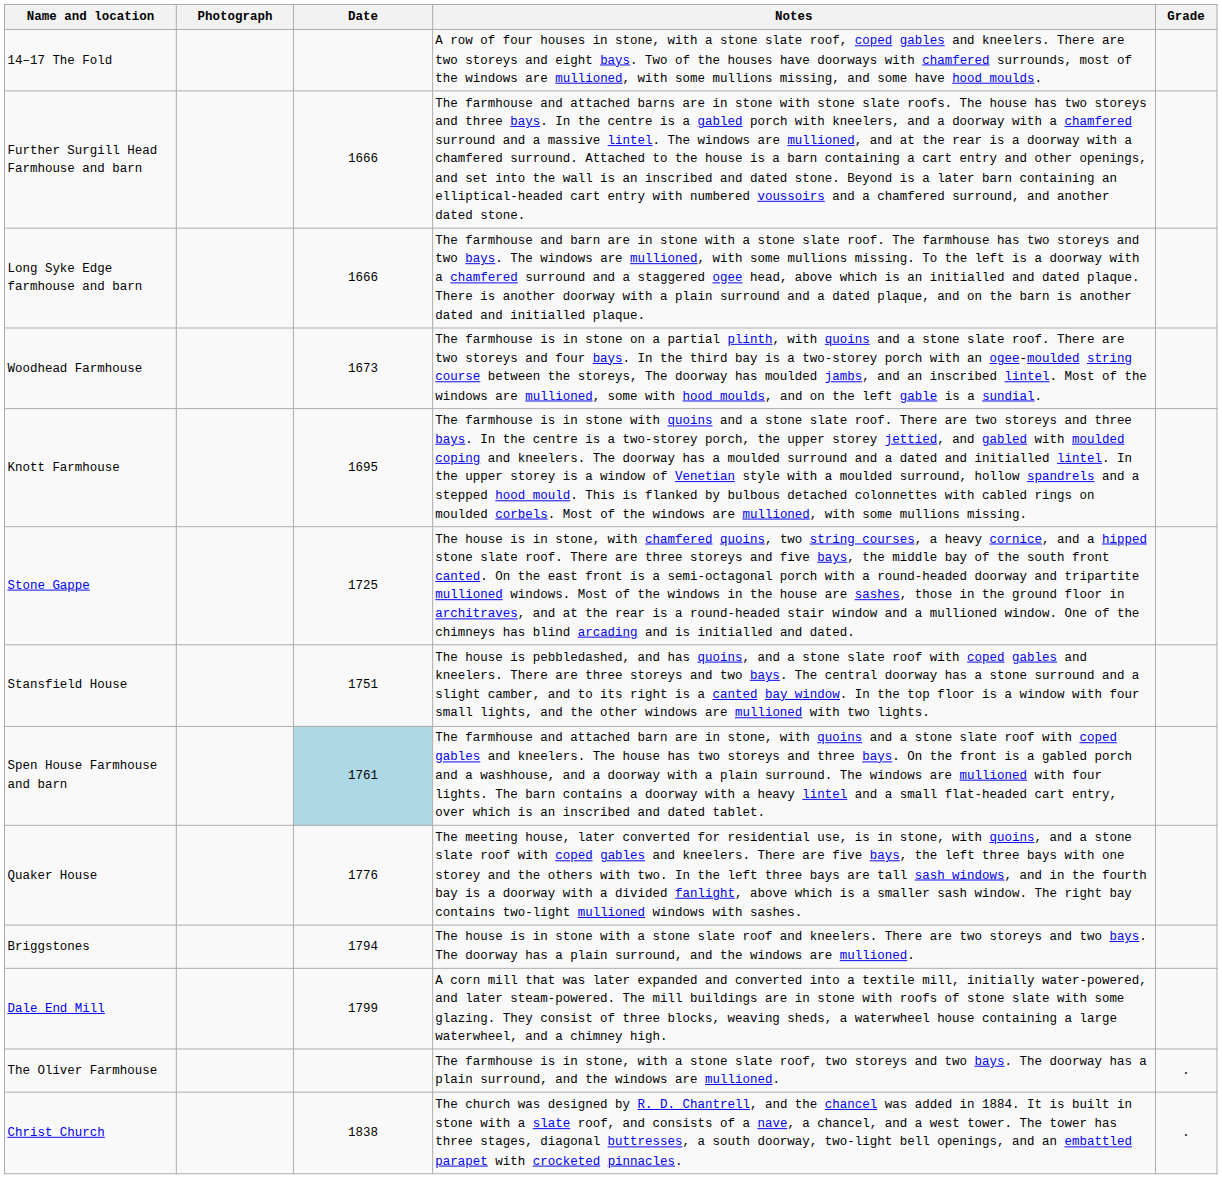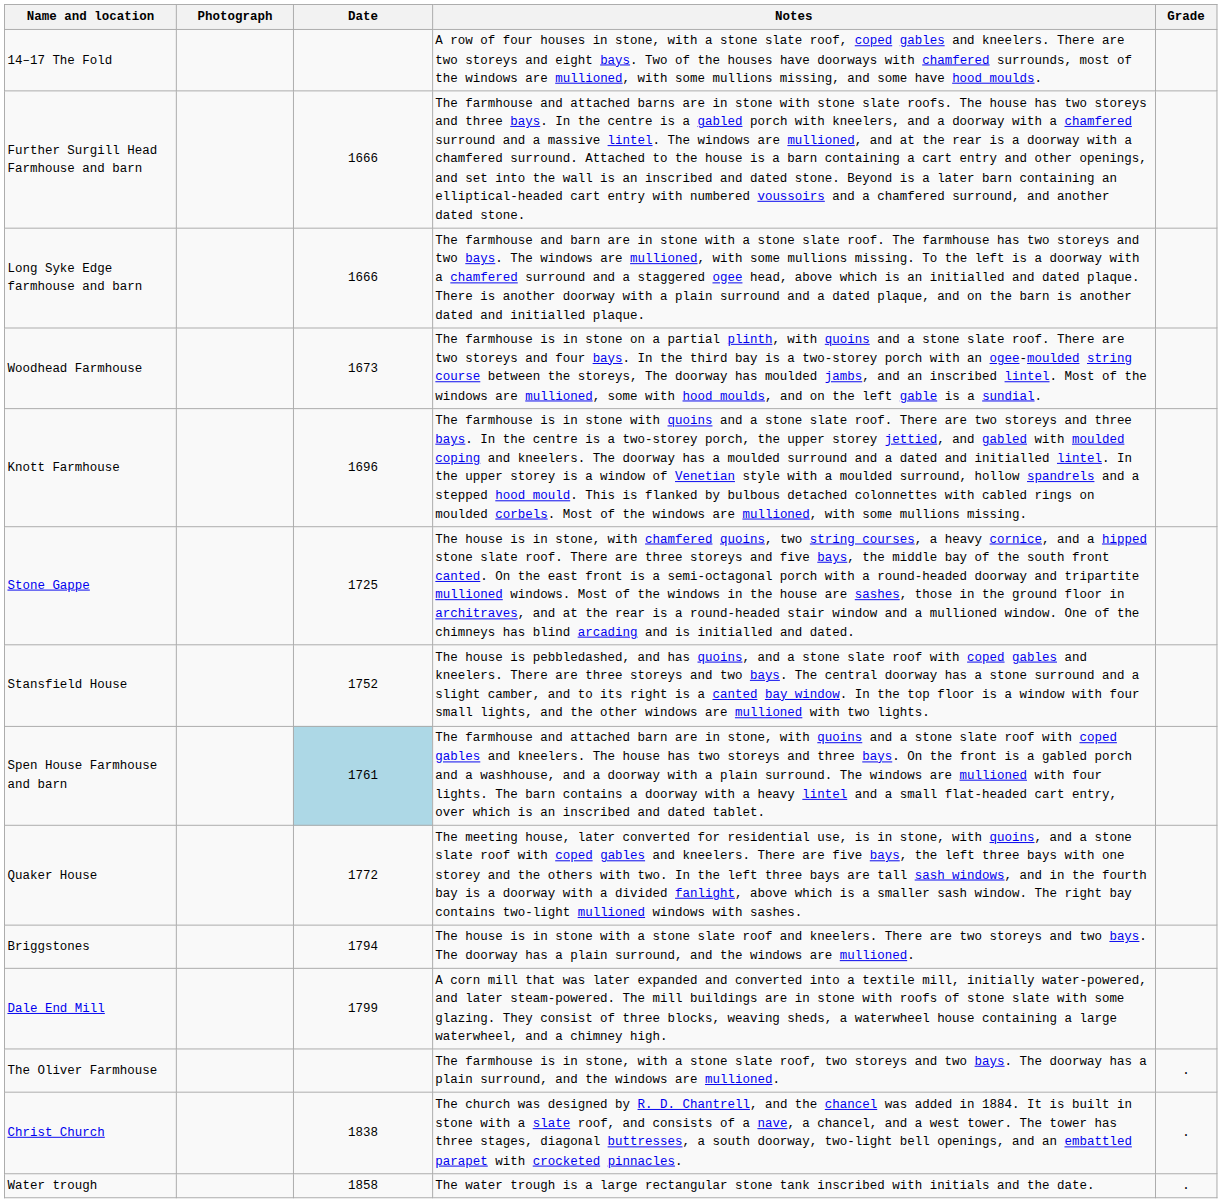Knott Farmhouse | Date: 1695 -> 1696
Stansfield House | Date: 1751 -> 1752
Quaker House | Date: 1776 -> 1772
+ row: Water trough | 1858 | The water trough is a large rectangular stone tank inscribed with initials and the date. | .
